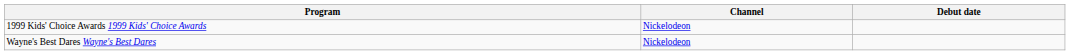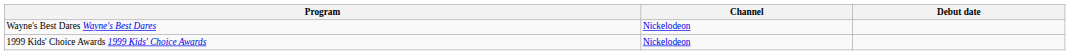rows swapped: 1999 Kids' Choice Awards 1999 Kids' Choice Awards <-> Wayne's Best Dares Wayne's Best Dares
